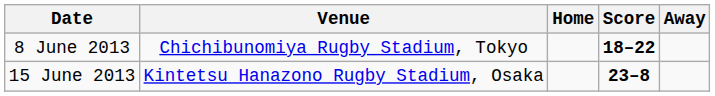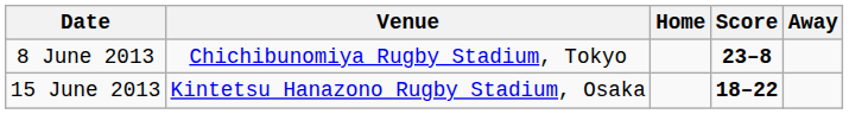8 June 2013 | Score: 18–22 -> 23–8
15 June 2013 | Score: 23–8 -> 18–22
